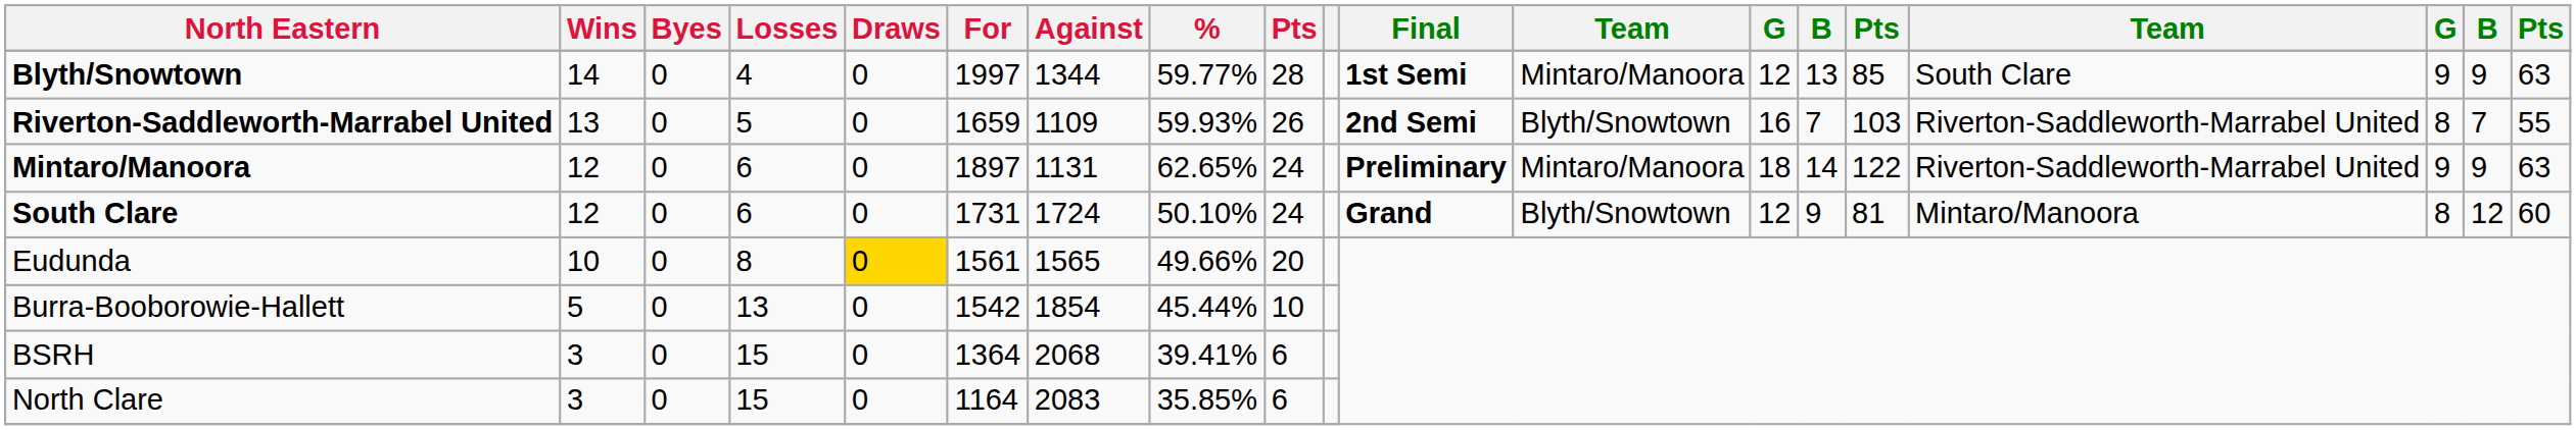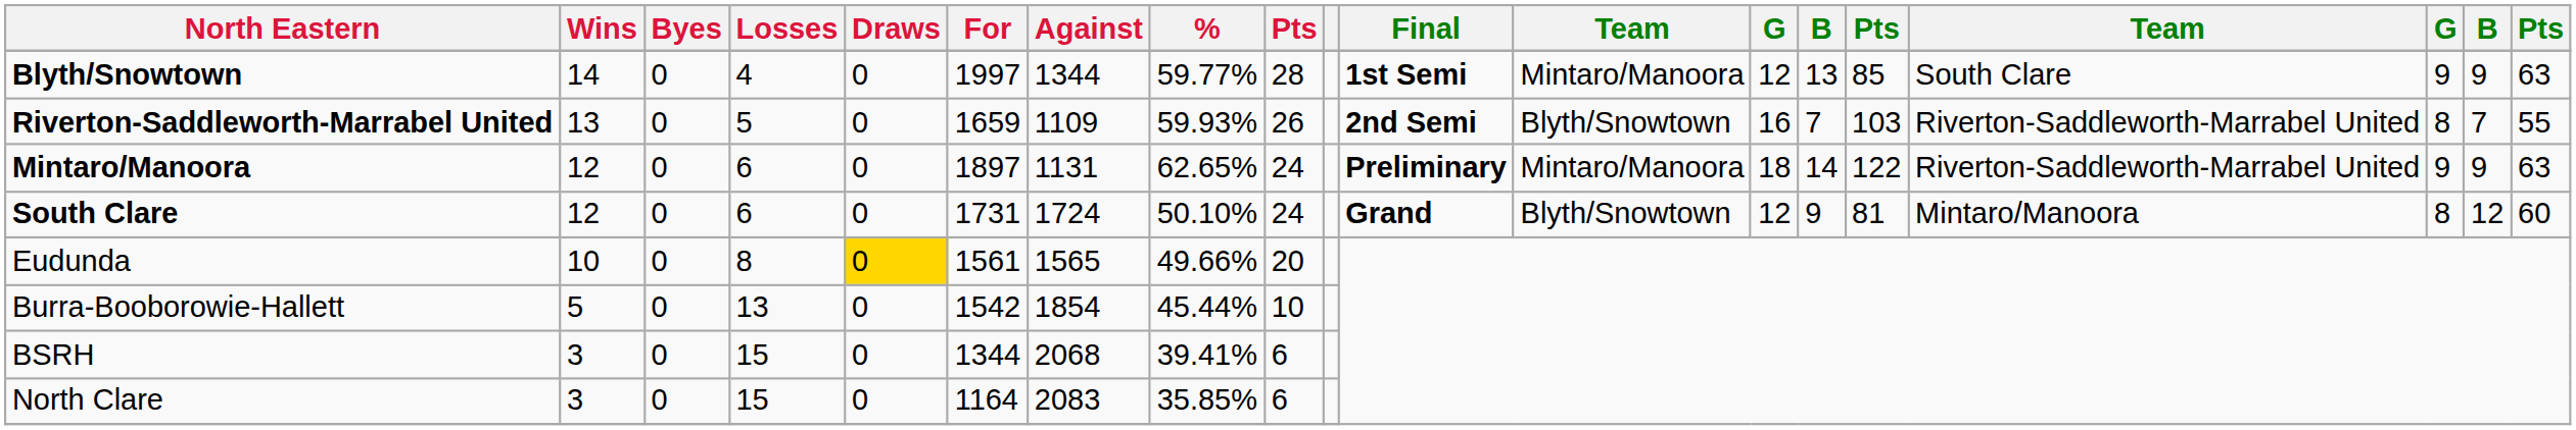BSRH | For: 1364 -> 1344
